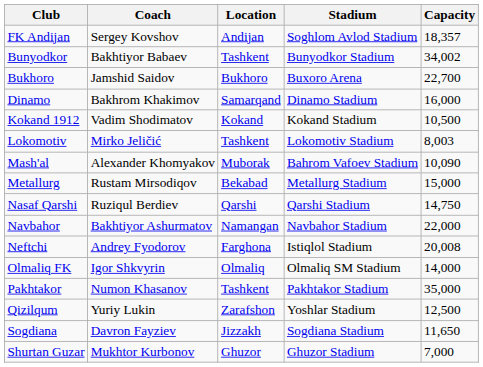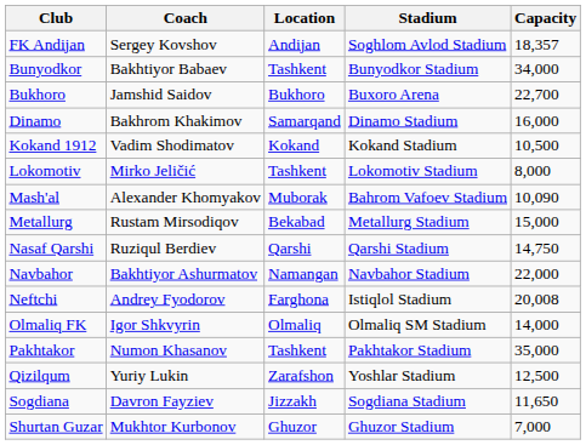Bunyodkor | Capacity: 34,002 -> 34,000
Lokomotiv | Capacity: 8,003 -> 8,000
